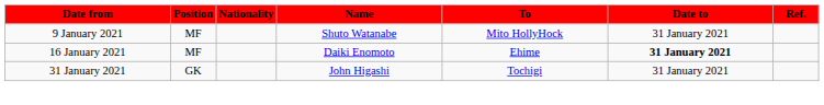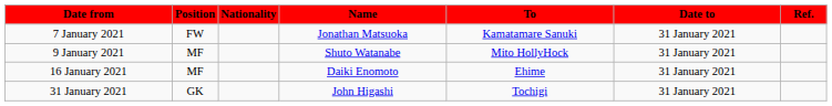+ row: 7 January 2021 | FW | Jonathan Matsuoka | Kamatamare Sanuki | 31 January 2021
16 January 2021 | Date to: bold -> normal
